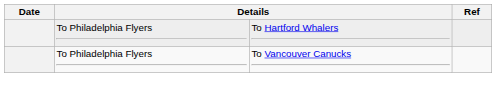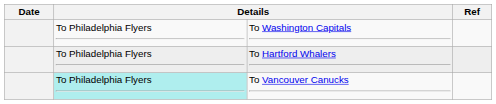+ row: To Philadelphia Flyers | To Washington Capitals
To Vancouver Canucks | column 2: no background -> paleturquoise background
